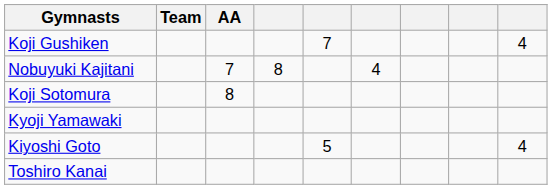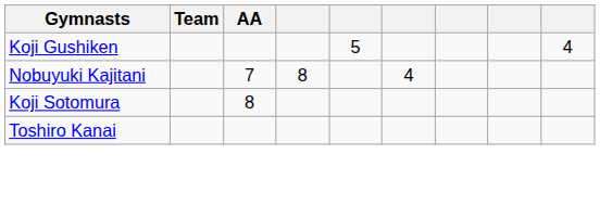Koji Gushiken | column 5: 7 -> 5
- row: Kyoji Yamawaki
- row: Kiyoshi Goto | 5 | 4
